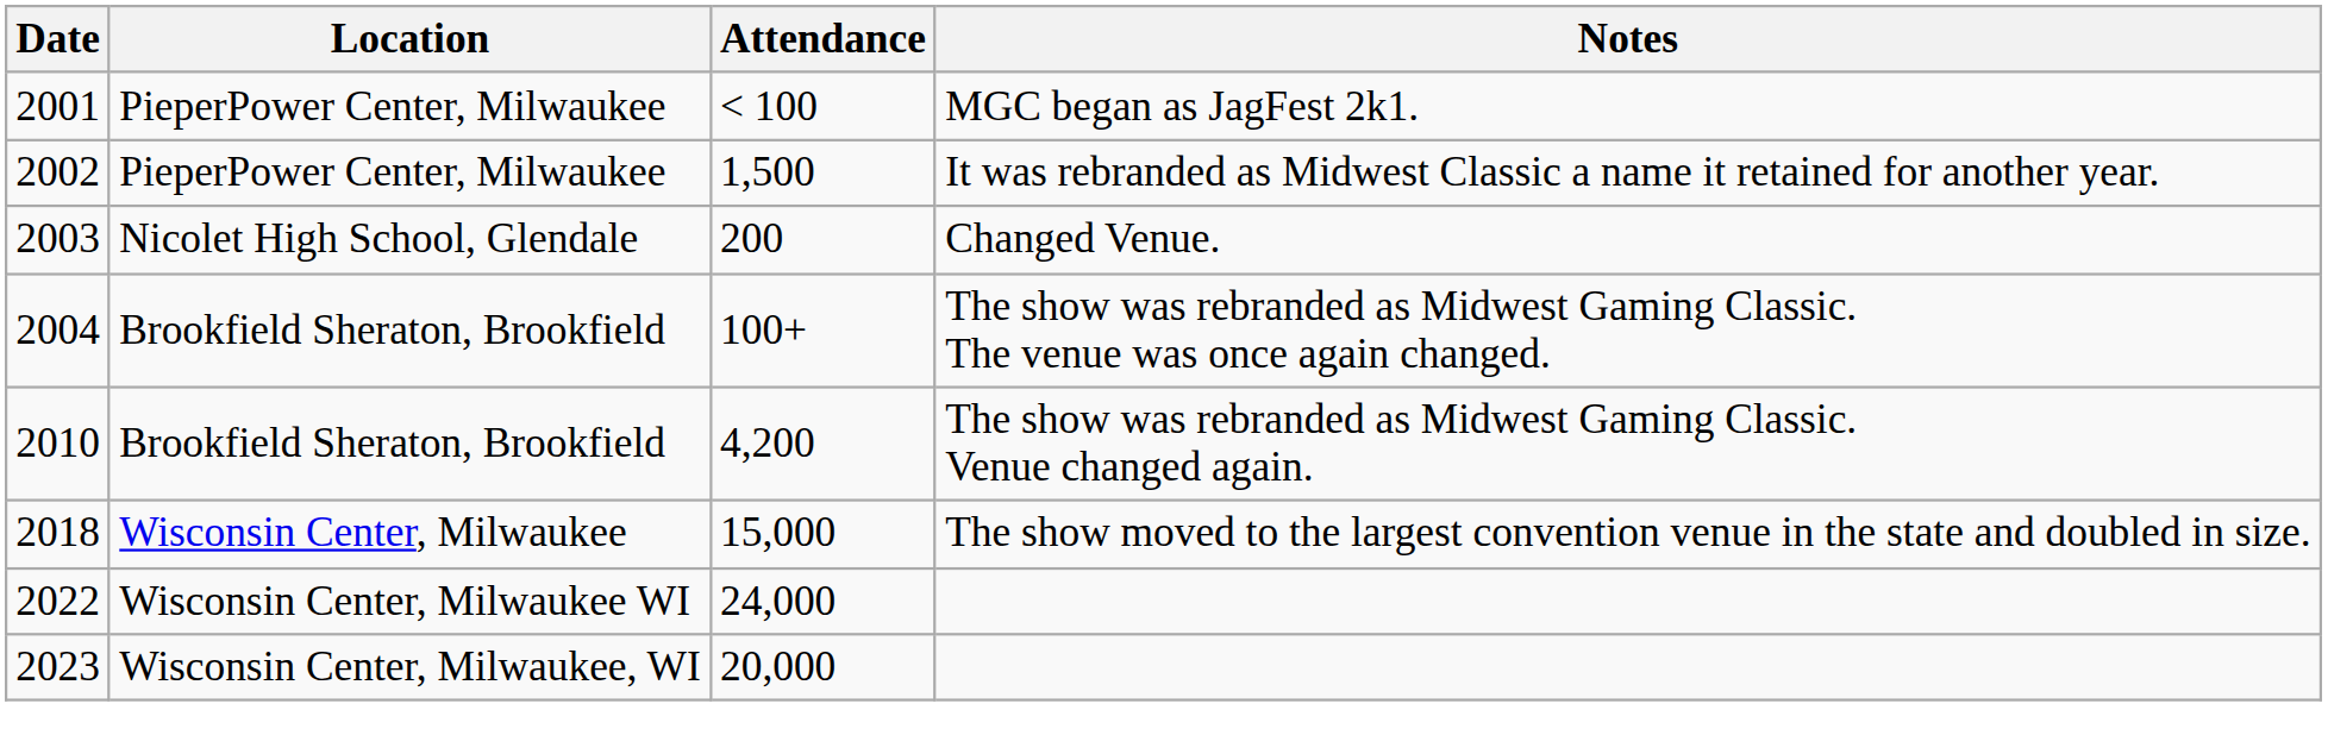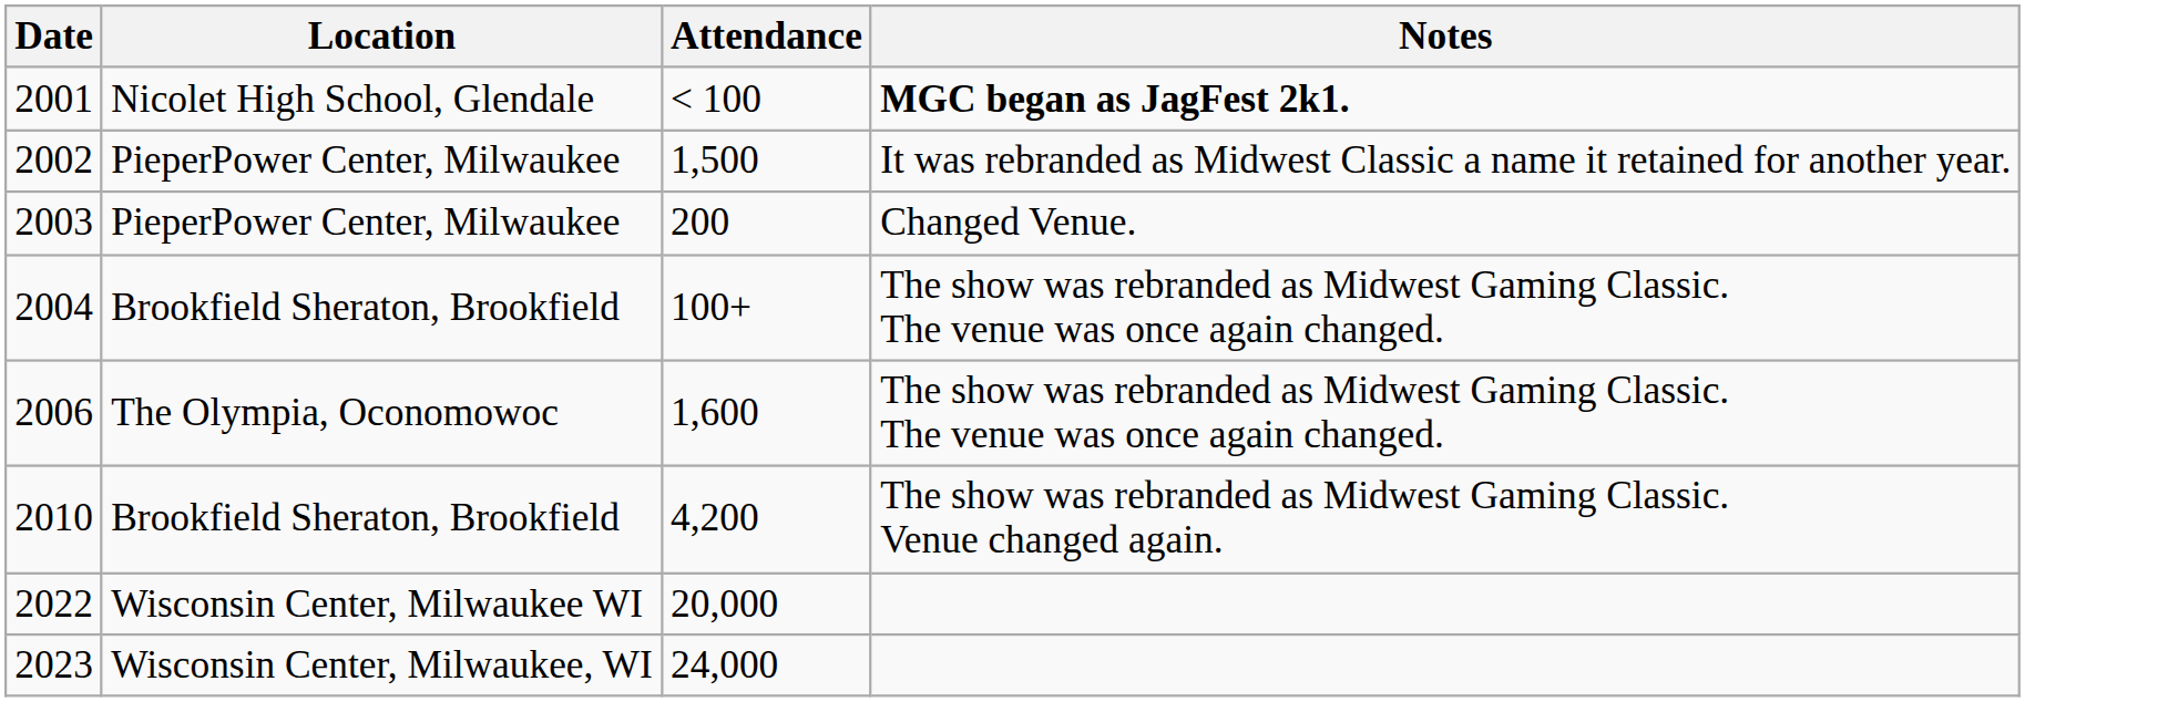2001 | Location: PieperPower Center, Milwaukee -> Nicolet High School, Glendale
2001 | Notes: normal -> bold
2003 | Location: Nicolet High School, Glendale -> PieperPower Center, Milwaukee
+ row: 2006 | The Olympia, Oconomowoc | 1,600 | The show was rebranded as Midwest Gaming Classic. The venue was once again changed.
- row: 2018 | Wisconsin Center, Milwaukee | 15,000 | The show moved to the largest convention venue in the state and doubled in size.
2022 | Attendance: 24,000 -> 20,000
2023 | Attendance: 20,000 -> 24,000
